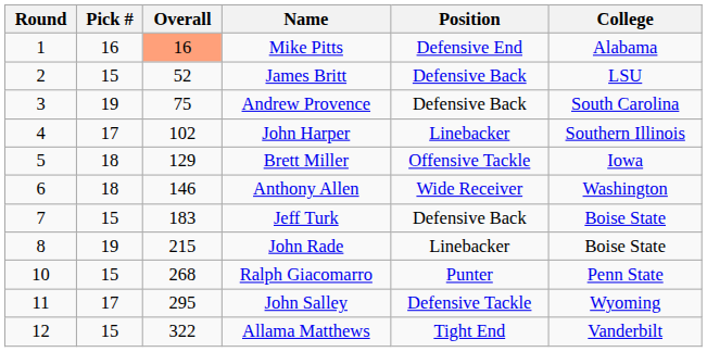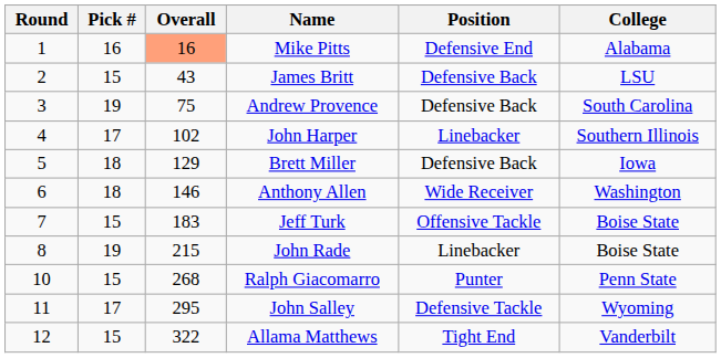James Britt | Overall: 52 -> 43
Brett Miller | Position: Offensive Tackle -> Defensive Back
Jeff Turk | Position: Defensive Back -> Offensive Tackle
